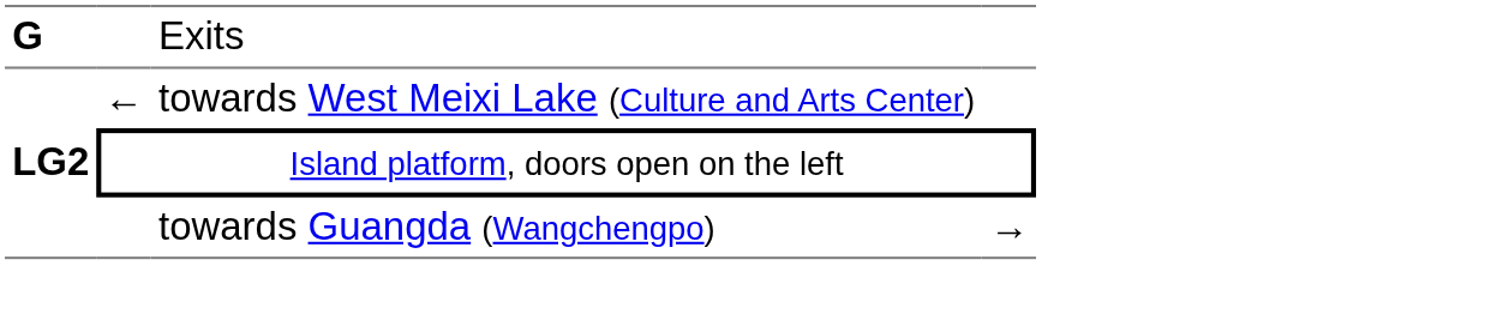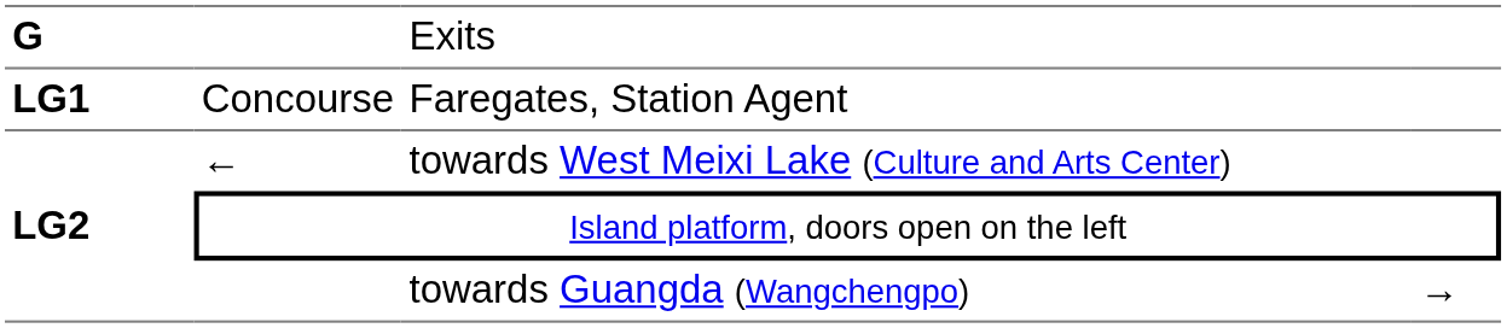+ row: LG1 | Concourse | Faregates, Station Agent
